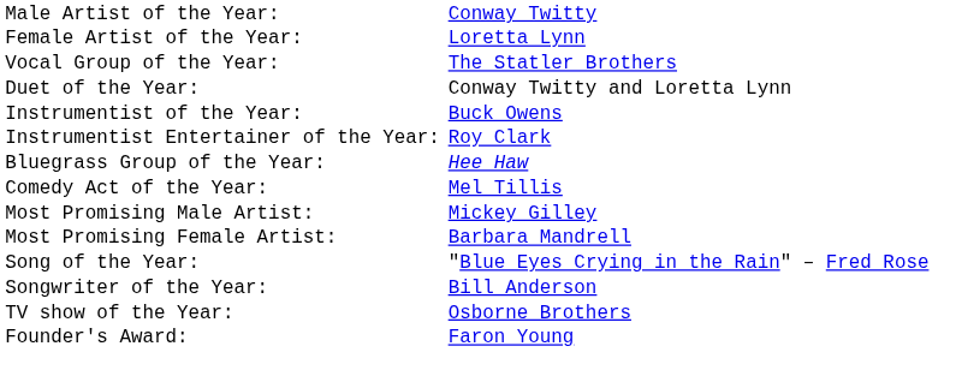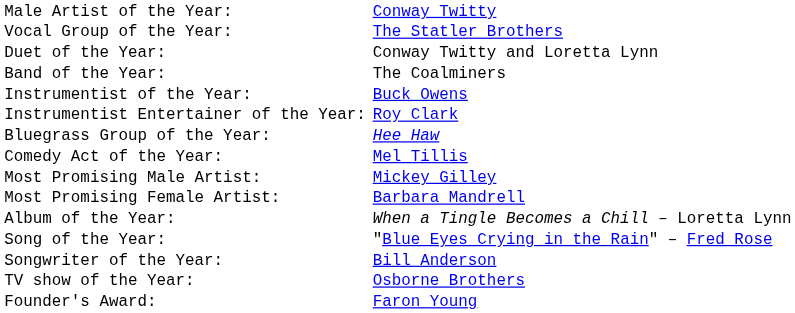- row: Female Artist of the Year: | Loretta Lynn
+ row: Band of the Year: | The Coalminers
+ row: Album of the Year: | When a Tingle Becomes a Chill – Loretta Lynn
